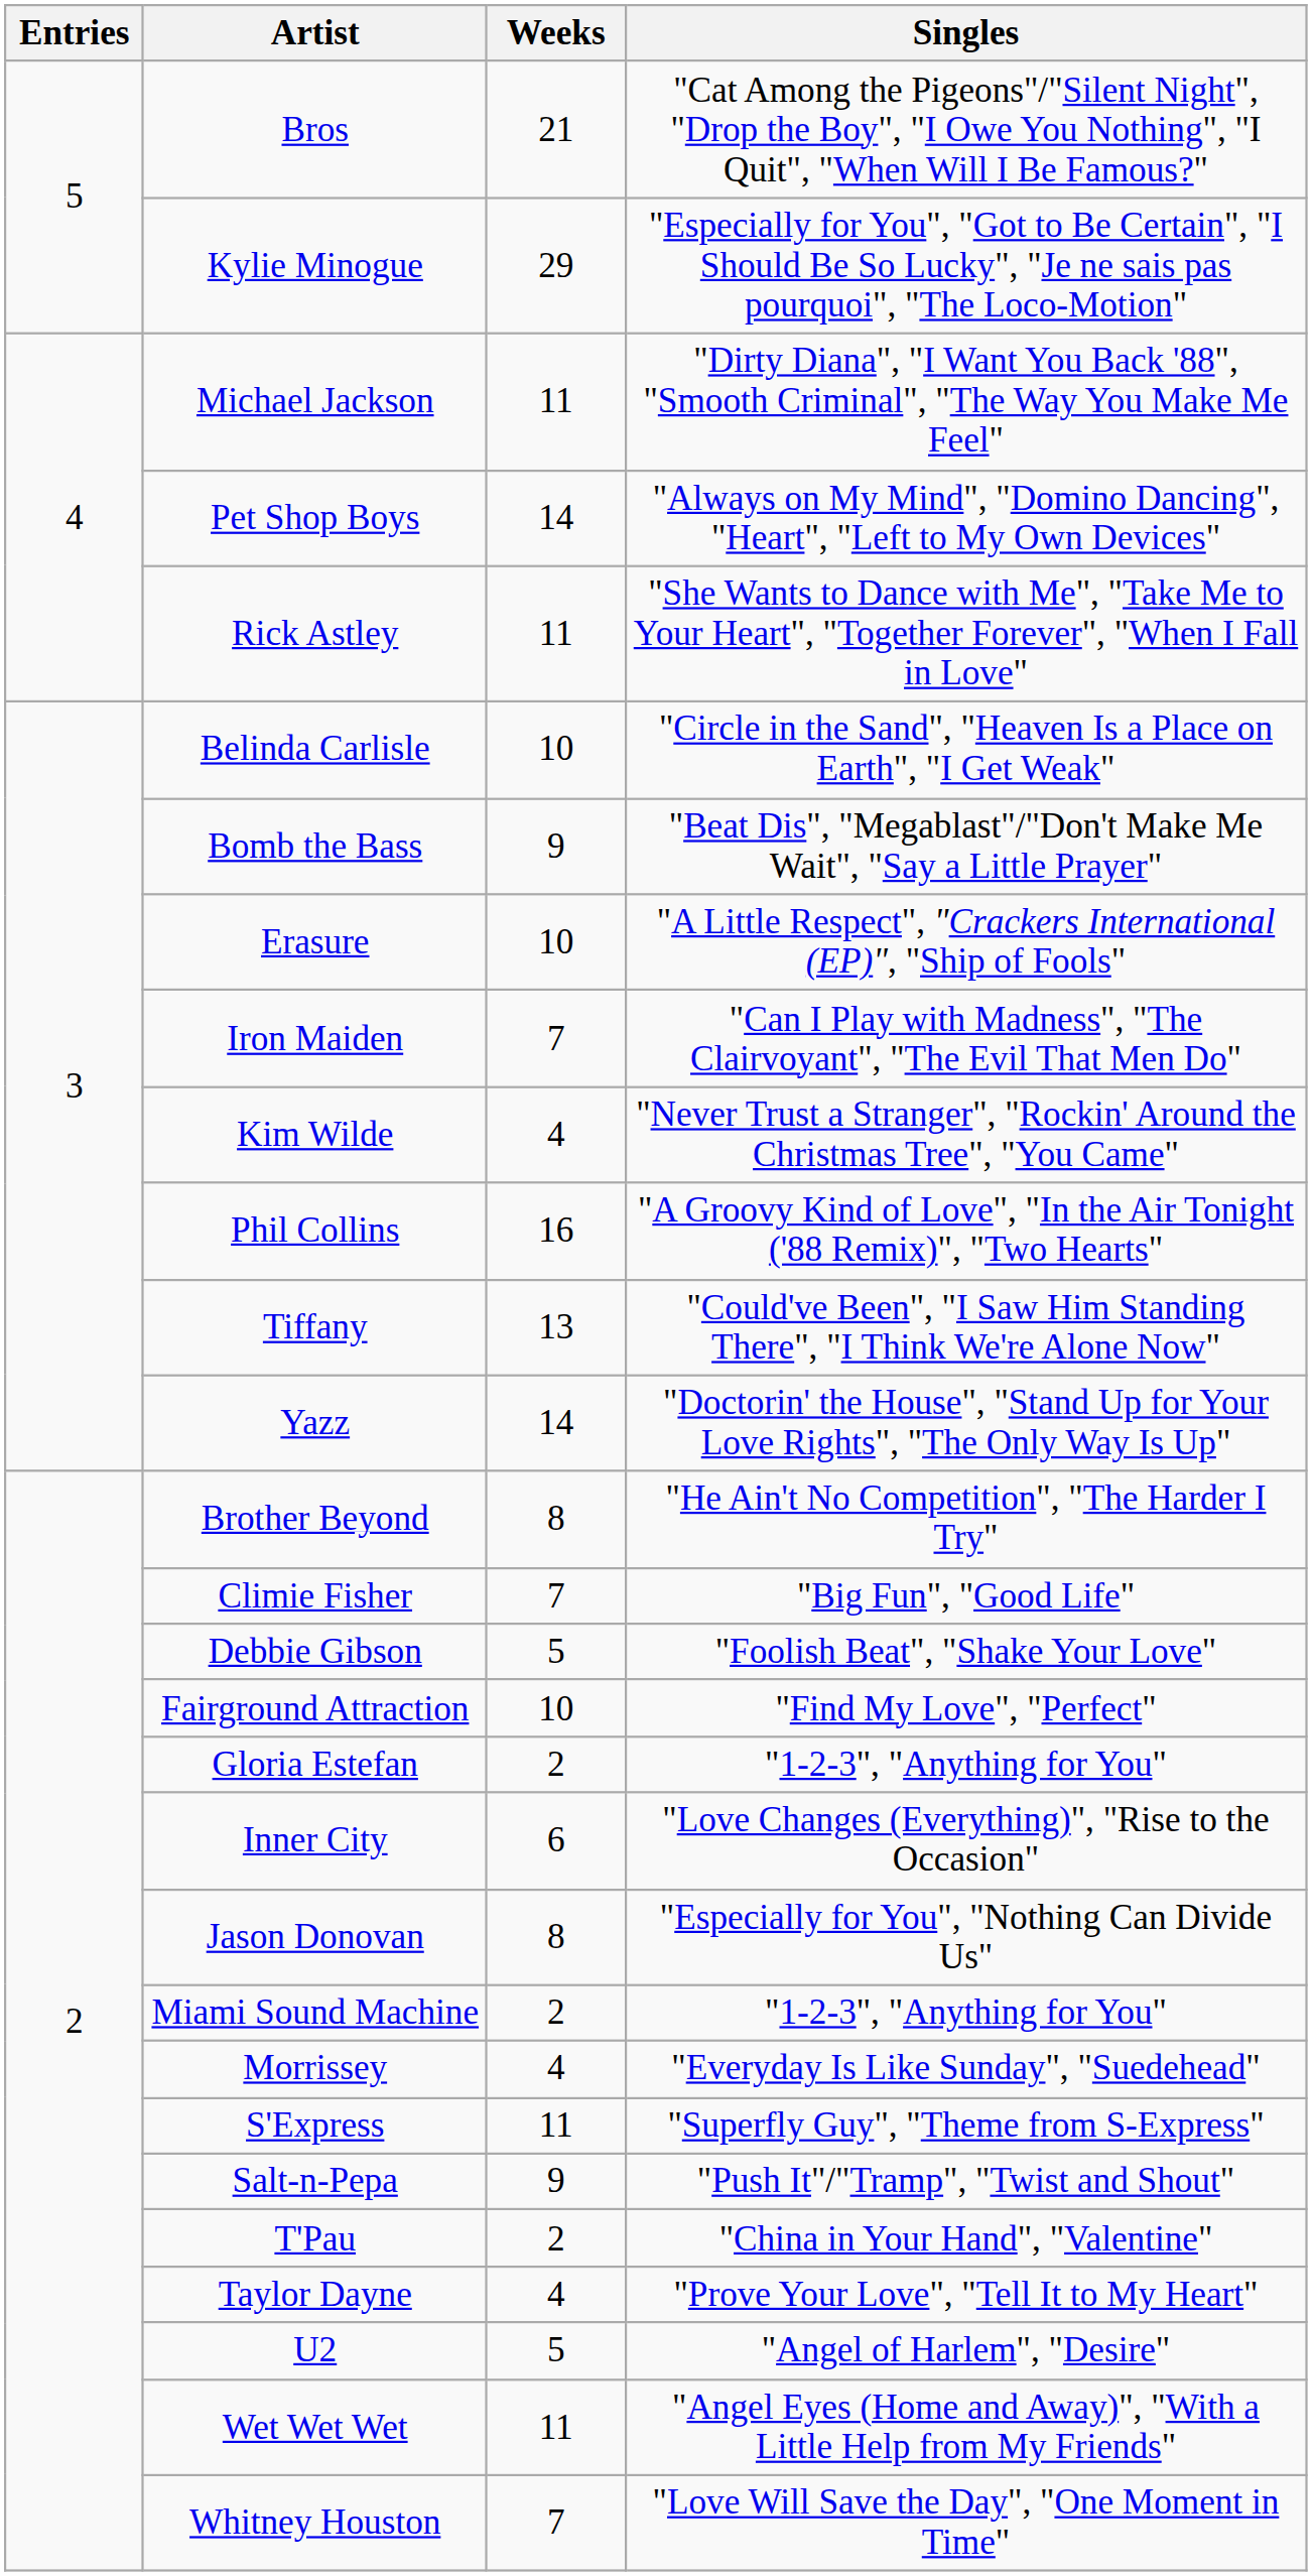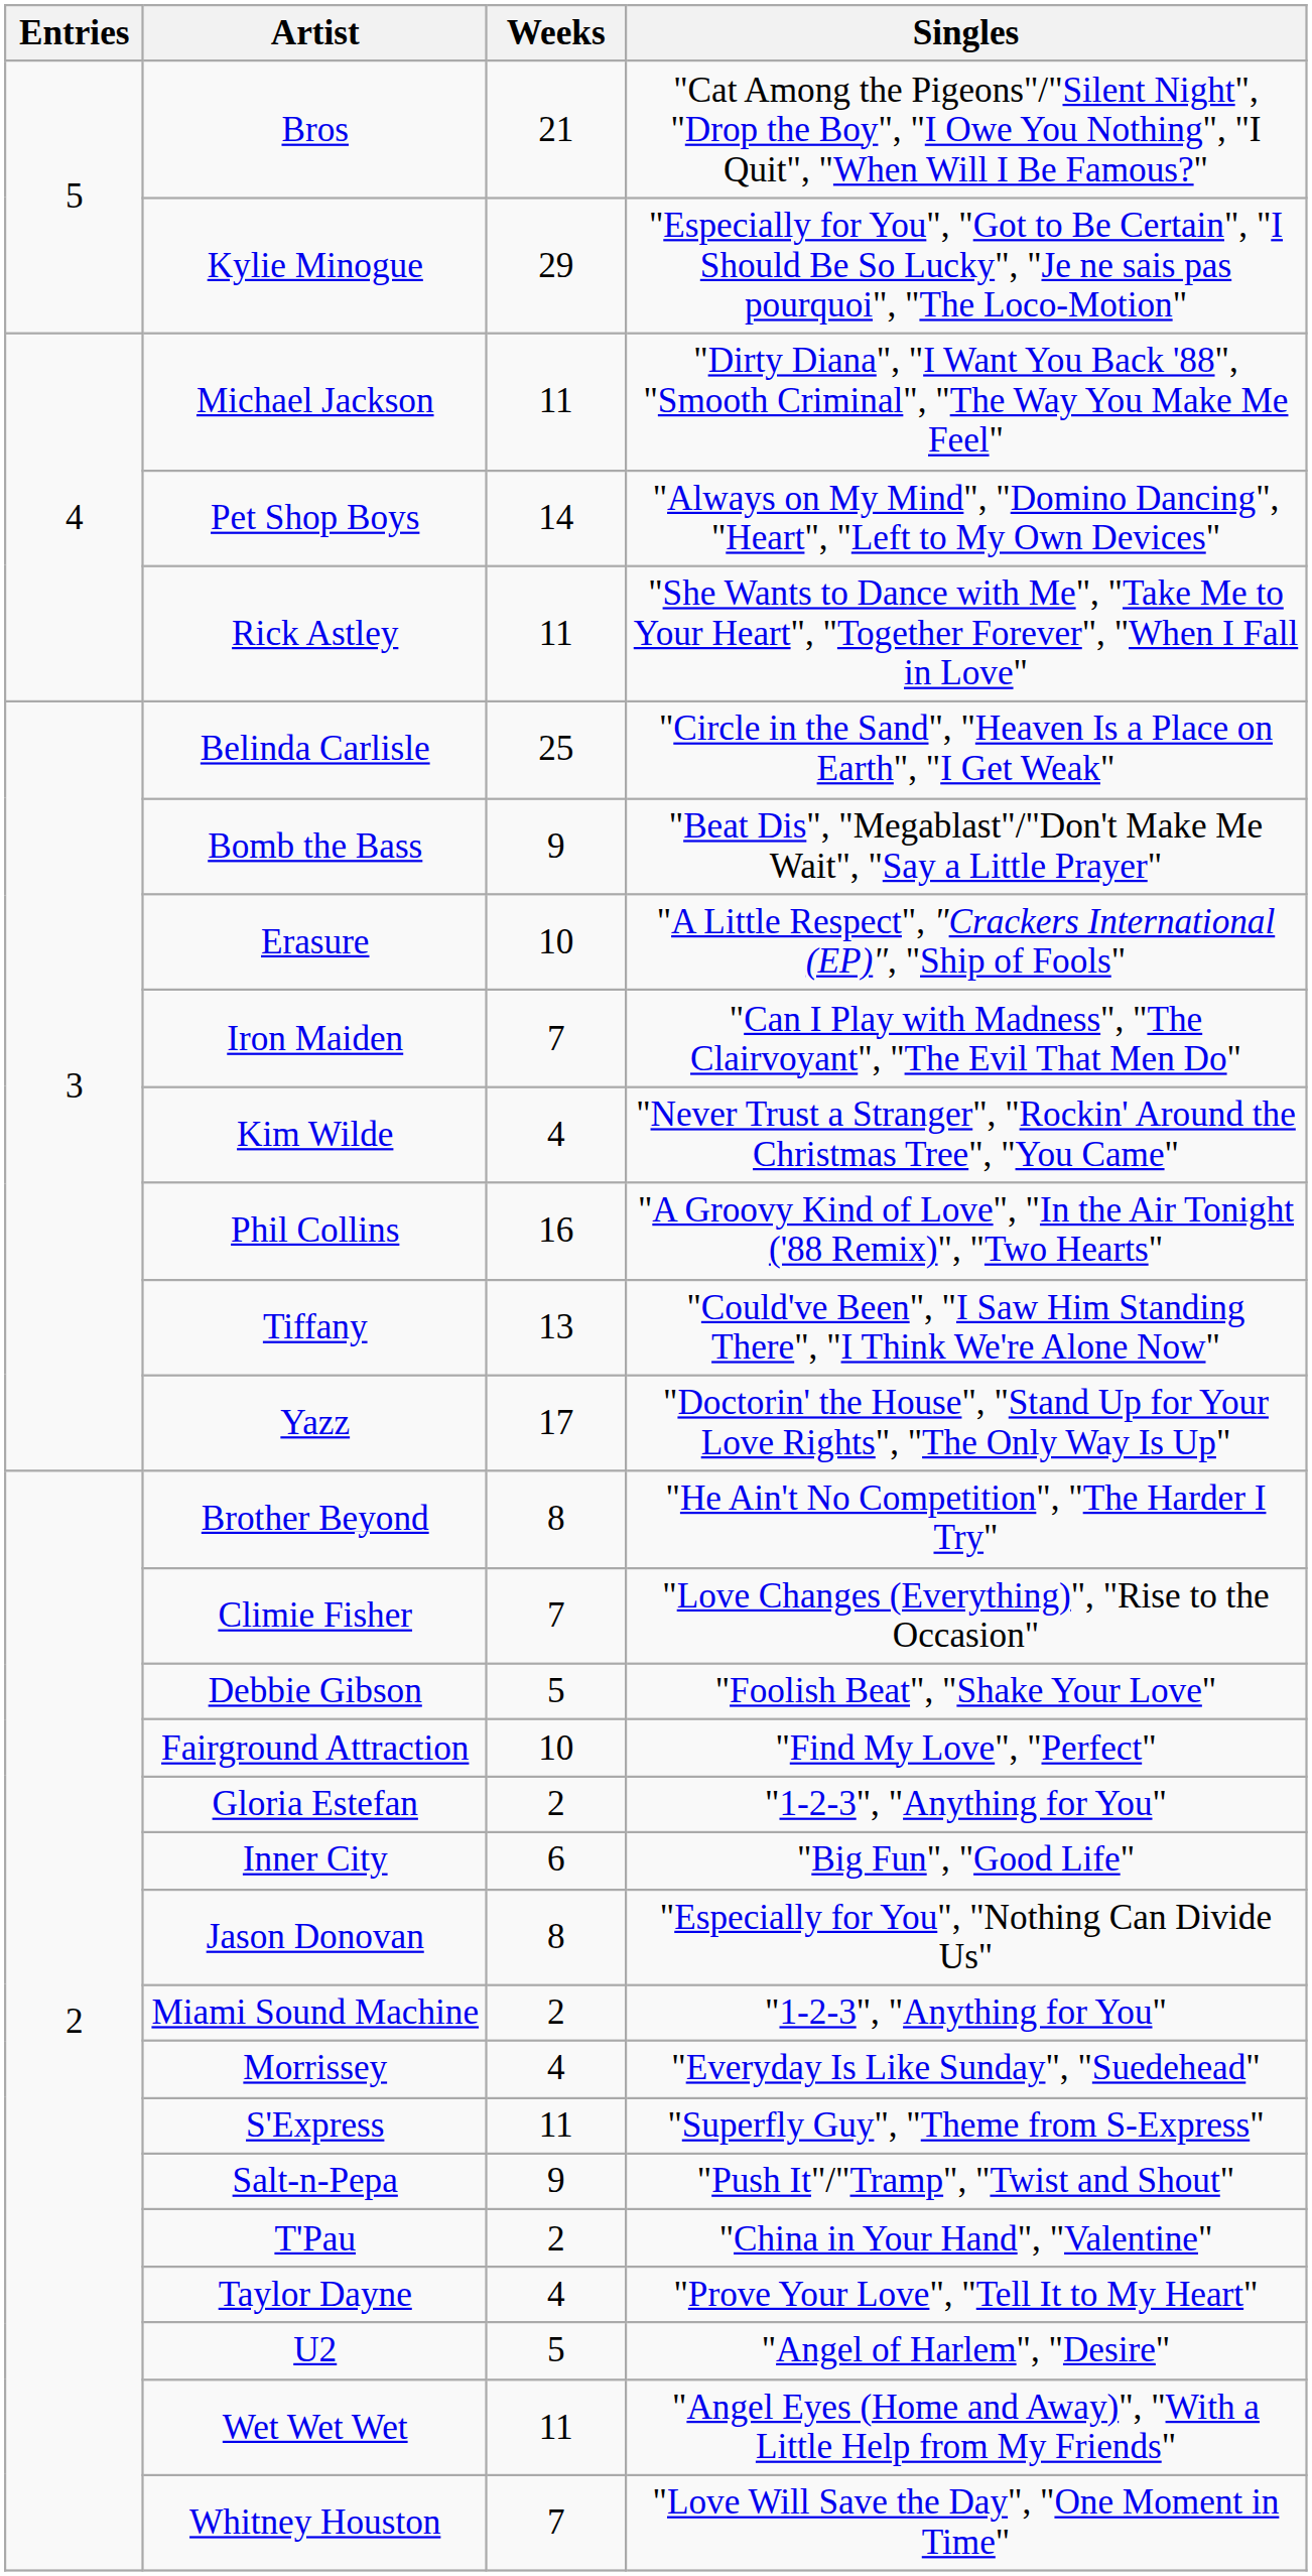Belinda Carlisle | Weeks: 10 -> 25
Yazz | Weeks: 14 -> 17
Climie Fisher | Singles: "Big Fun", "Good Life" -> "Love Changes (Everything)", "Rise to the Occasion"
Inner City | Singles: "Love Changes (Everything)", "Rise to the Occasion" -> "Big Fun", "Good Life"
